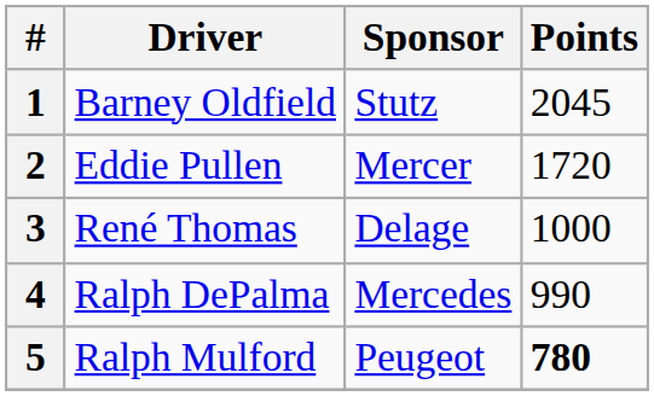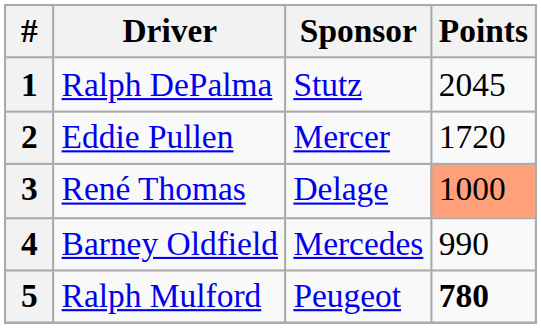1 | Driver: Barney Oldfield -> Ralph DePalma
3 | Points: no background -> lightsalmon background
4 | Driver: Ralph DePalma -> Barney Oldfield
